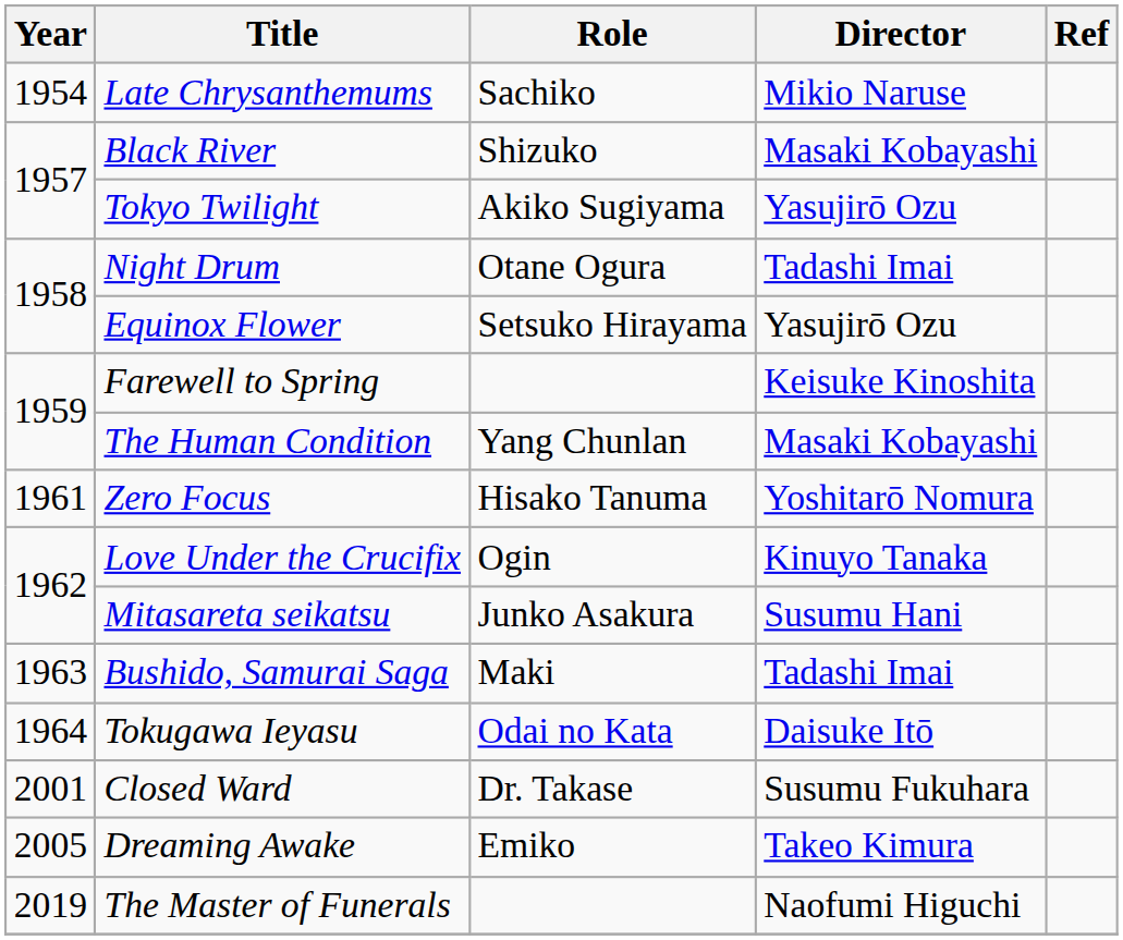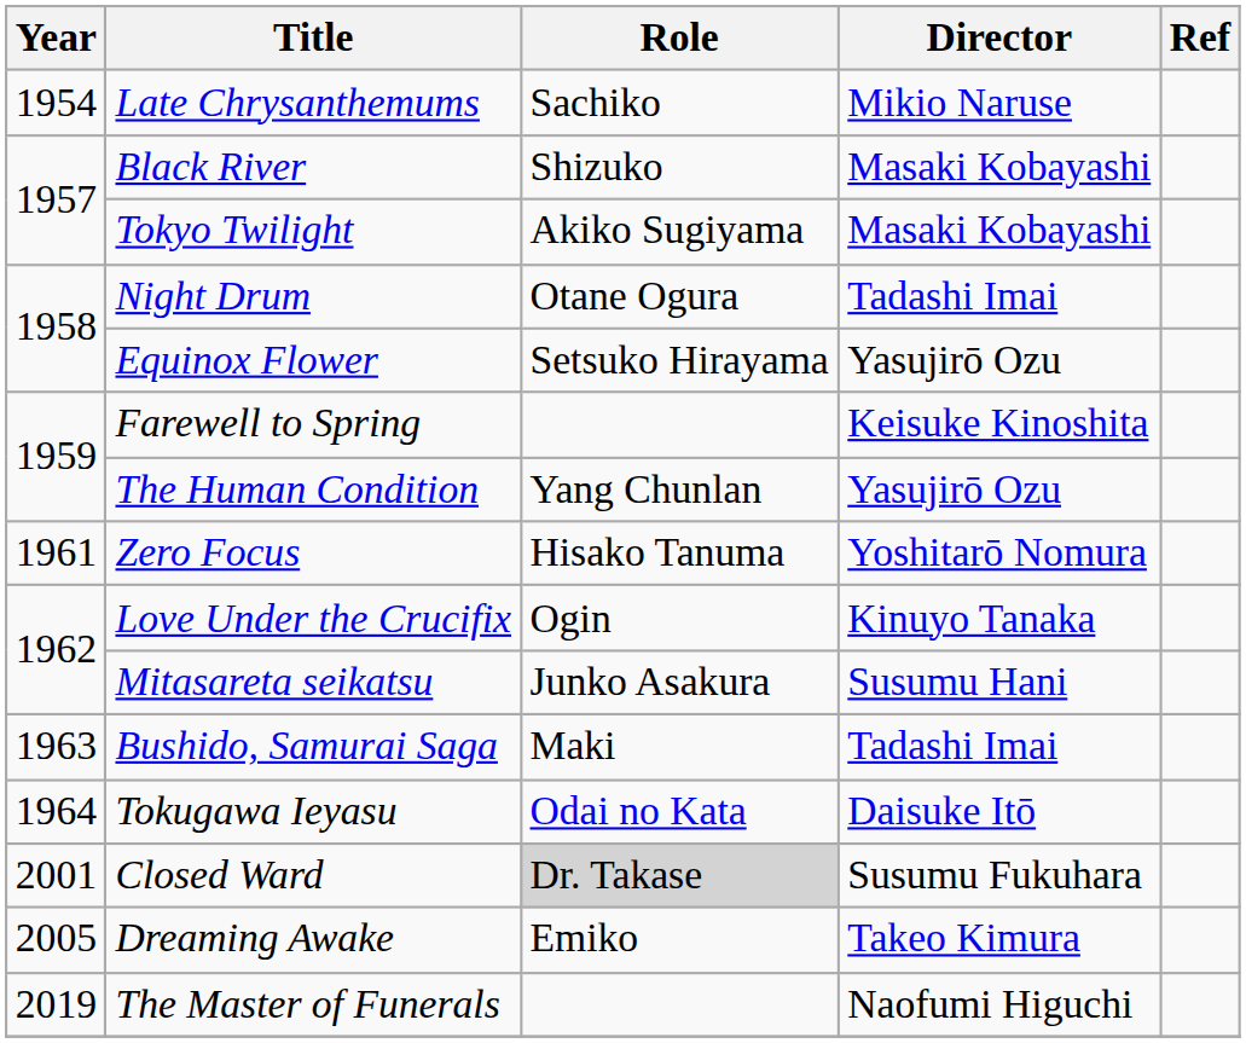Tokyo Twilight | Director: Yasujirō Ozu -> Masaki Kobayashi
The Human Condition | Director: Masaki Kobayashi -> Yasujirō Ozu
Closed Ward | Role: no background -> lightgrey background
